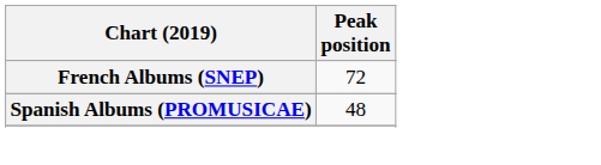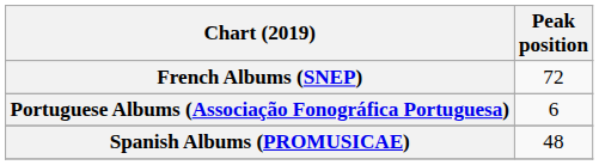+ row: Portuguese Albums (Associação Fonográfica Portuguesa) | 6
